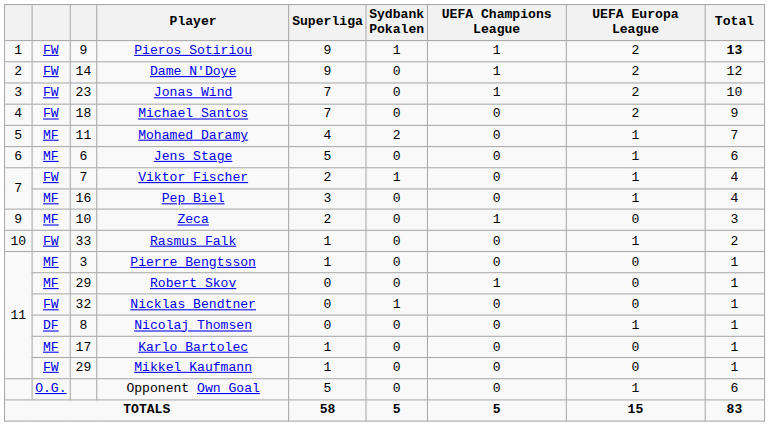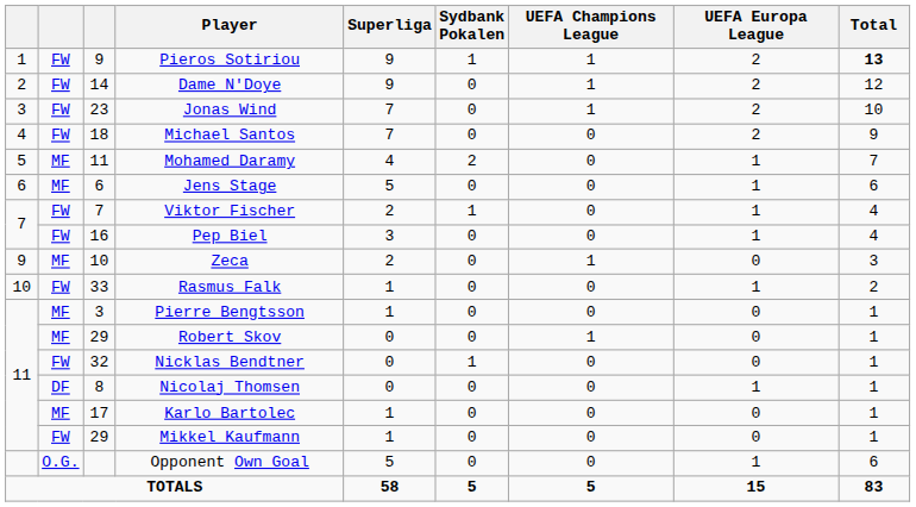Pep Biel | column 2: MF -> FW
